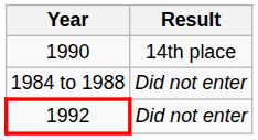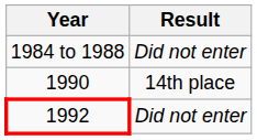rows swapped: 1984 to 1988 <-> 1990
